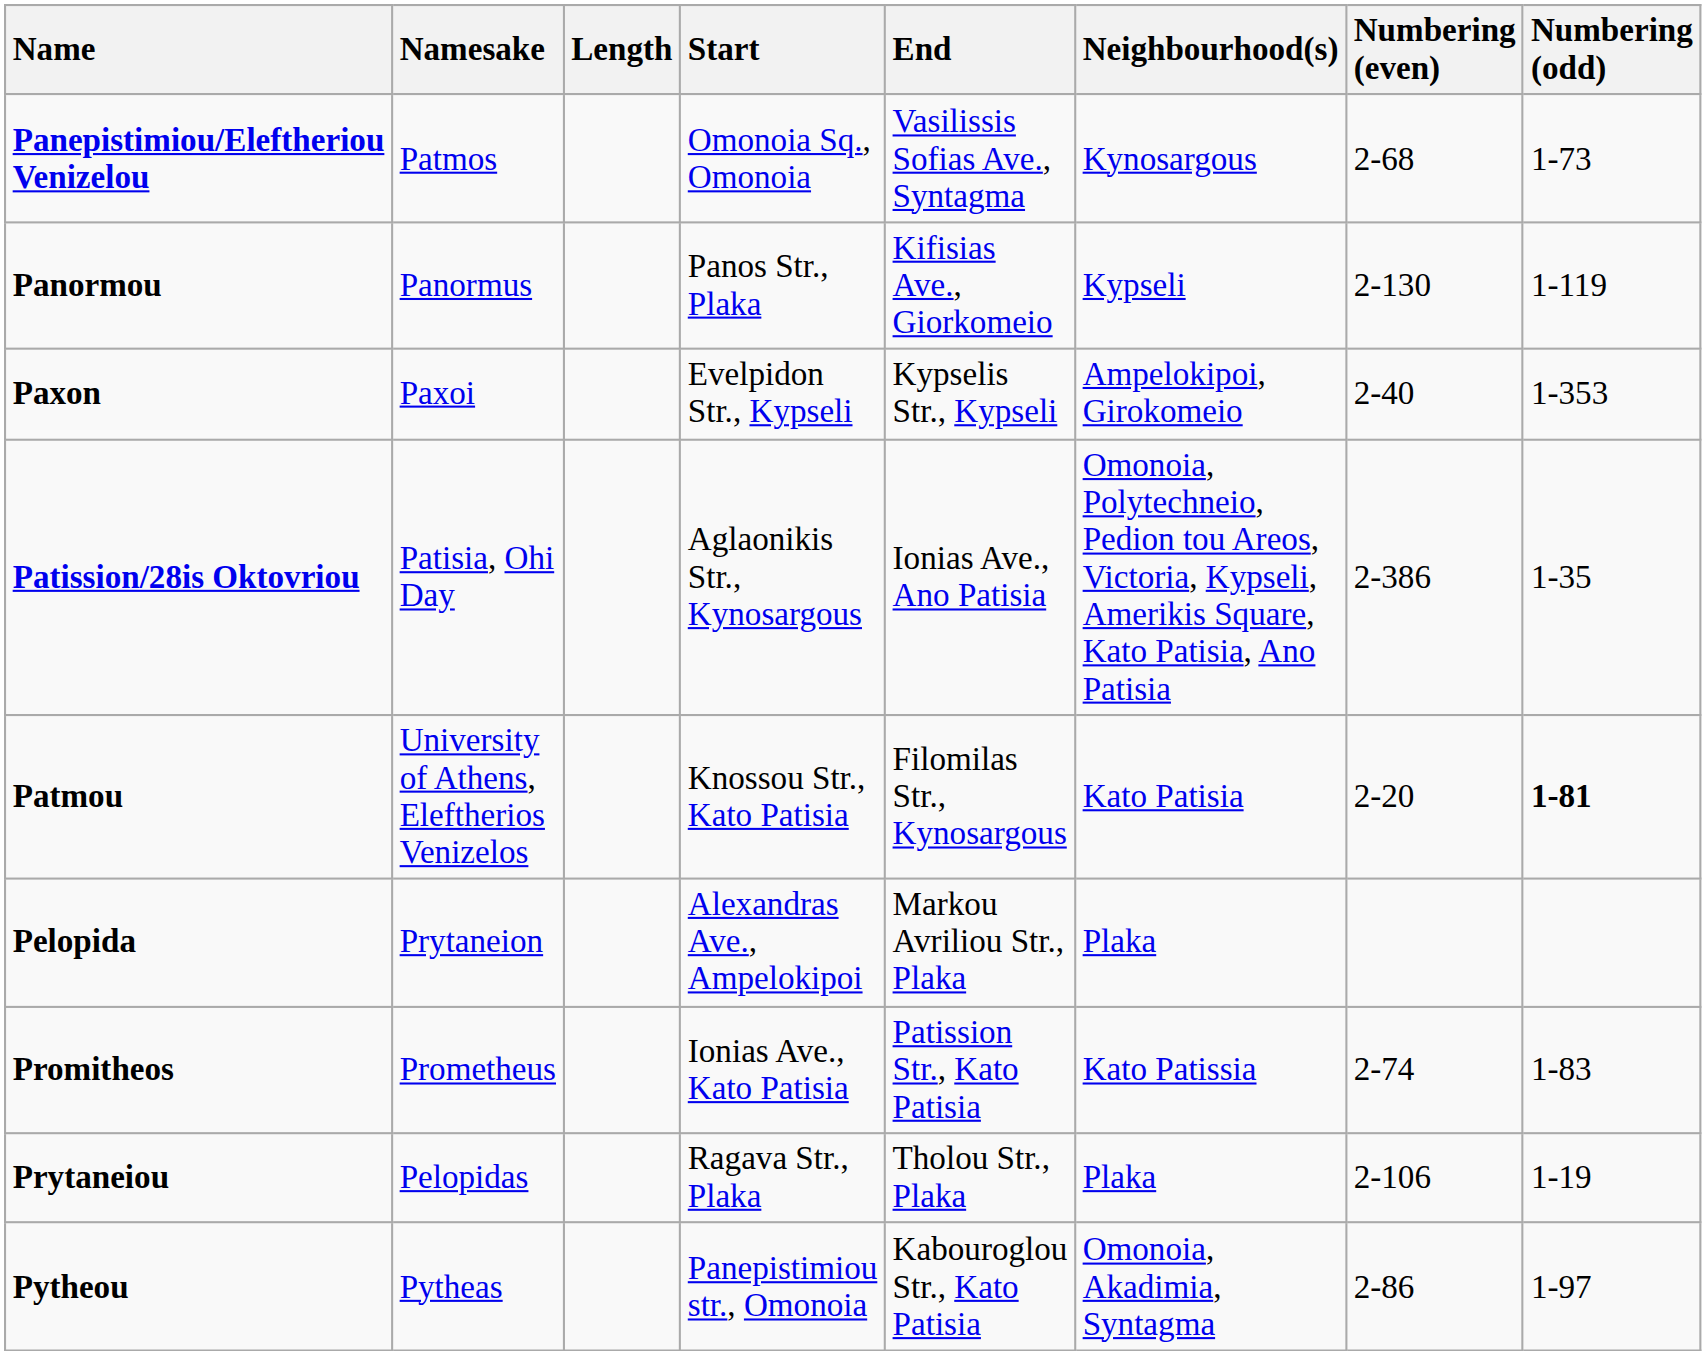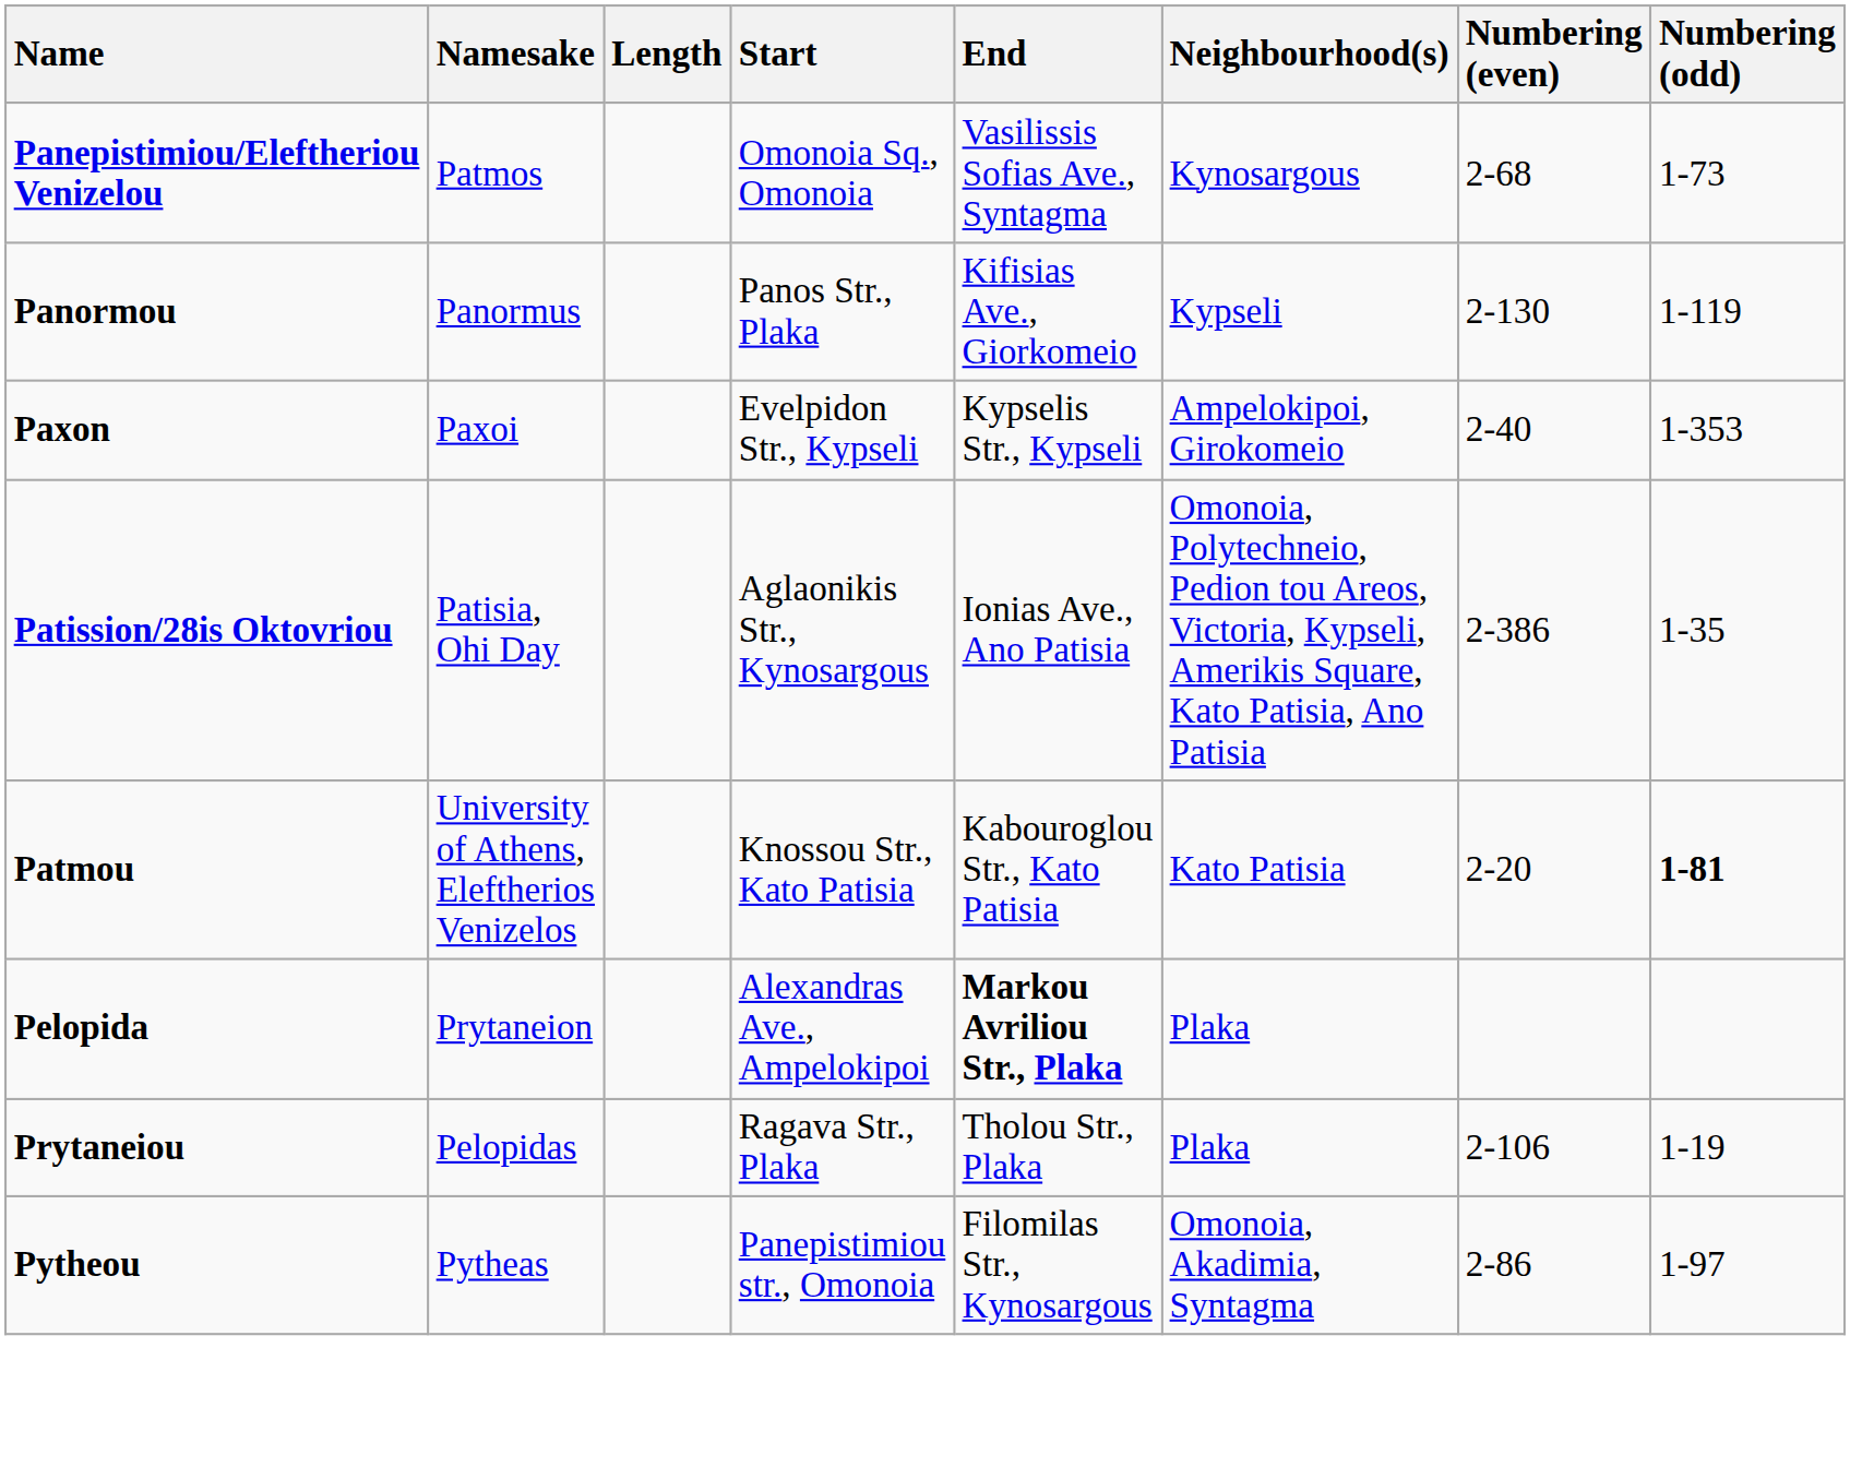Patmou | End: Filomilas Str., Kynosargous -> Kabouroglou Str., Kato Patisia
Pelopida | End: normal -> bold
- row: Promitheos | Prometheus | Ionias Ave., Kato Patisia | Patission Str., Kato Patisia | Kato Patissia | 2-74 | 1-83
Pytheou | End: Kabouroglou Str., Kato Patisia -> Filomilas Str., Kynosargous
